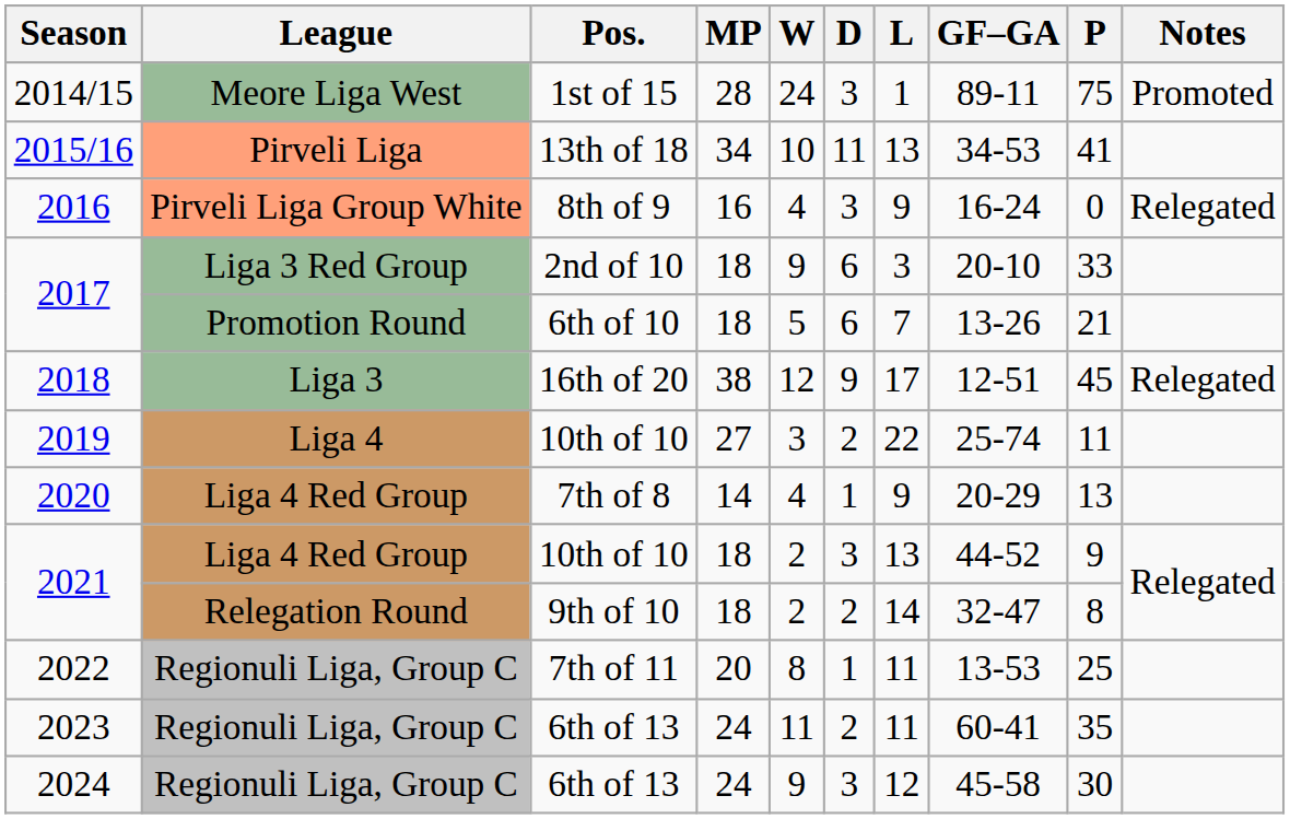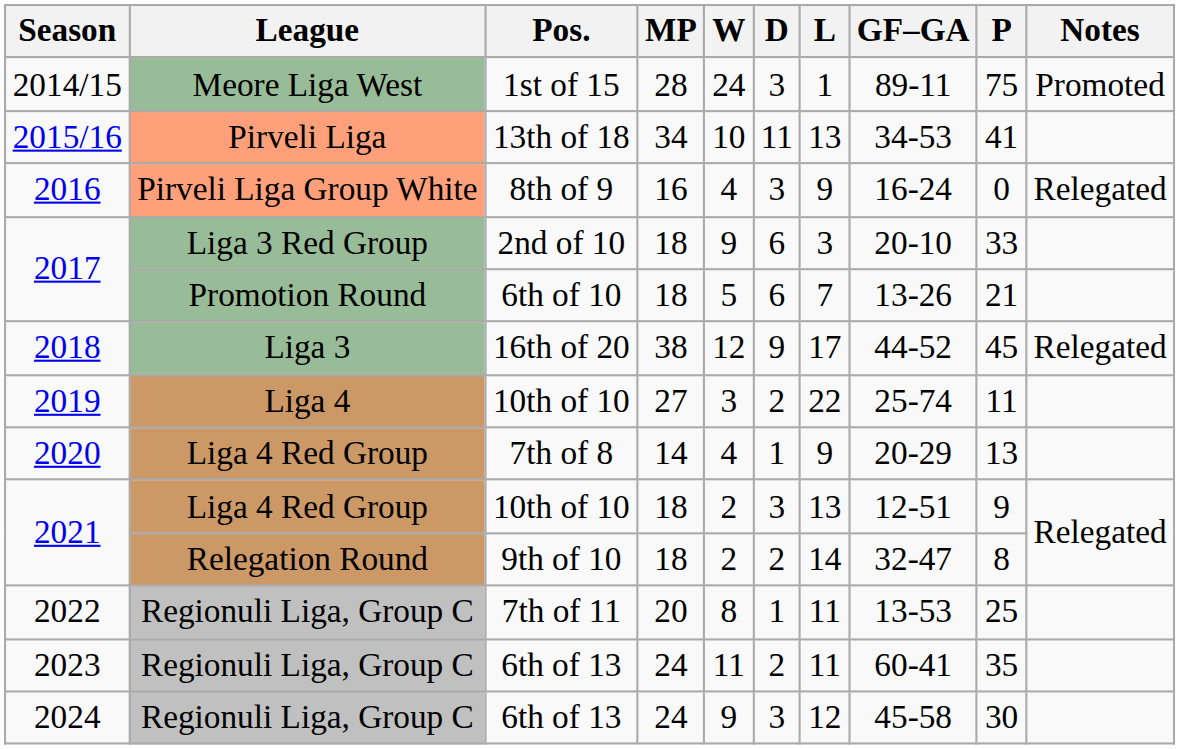2018 | GF–GA: 12-51 -> 44-52
2021 / 10th of 10 | GF–GA: 44-52 -> 12-51
